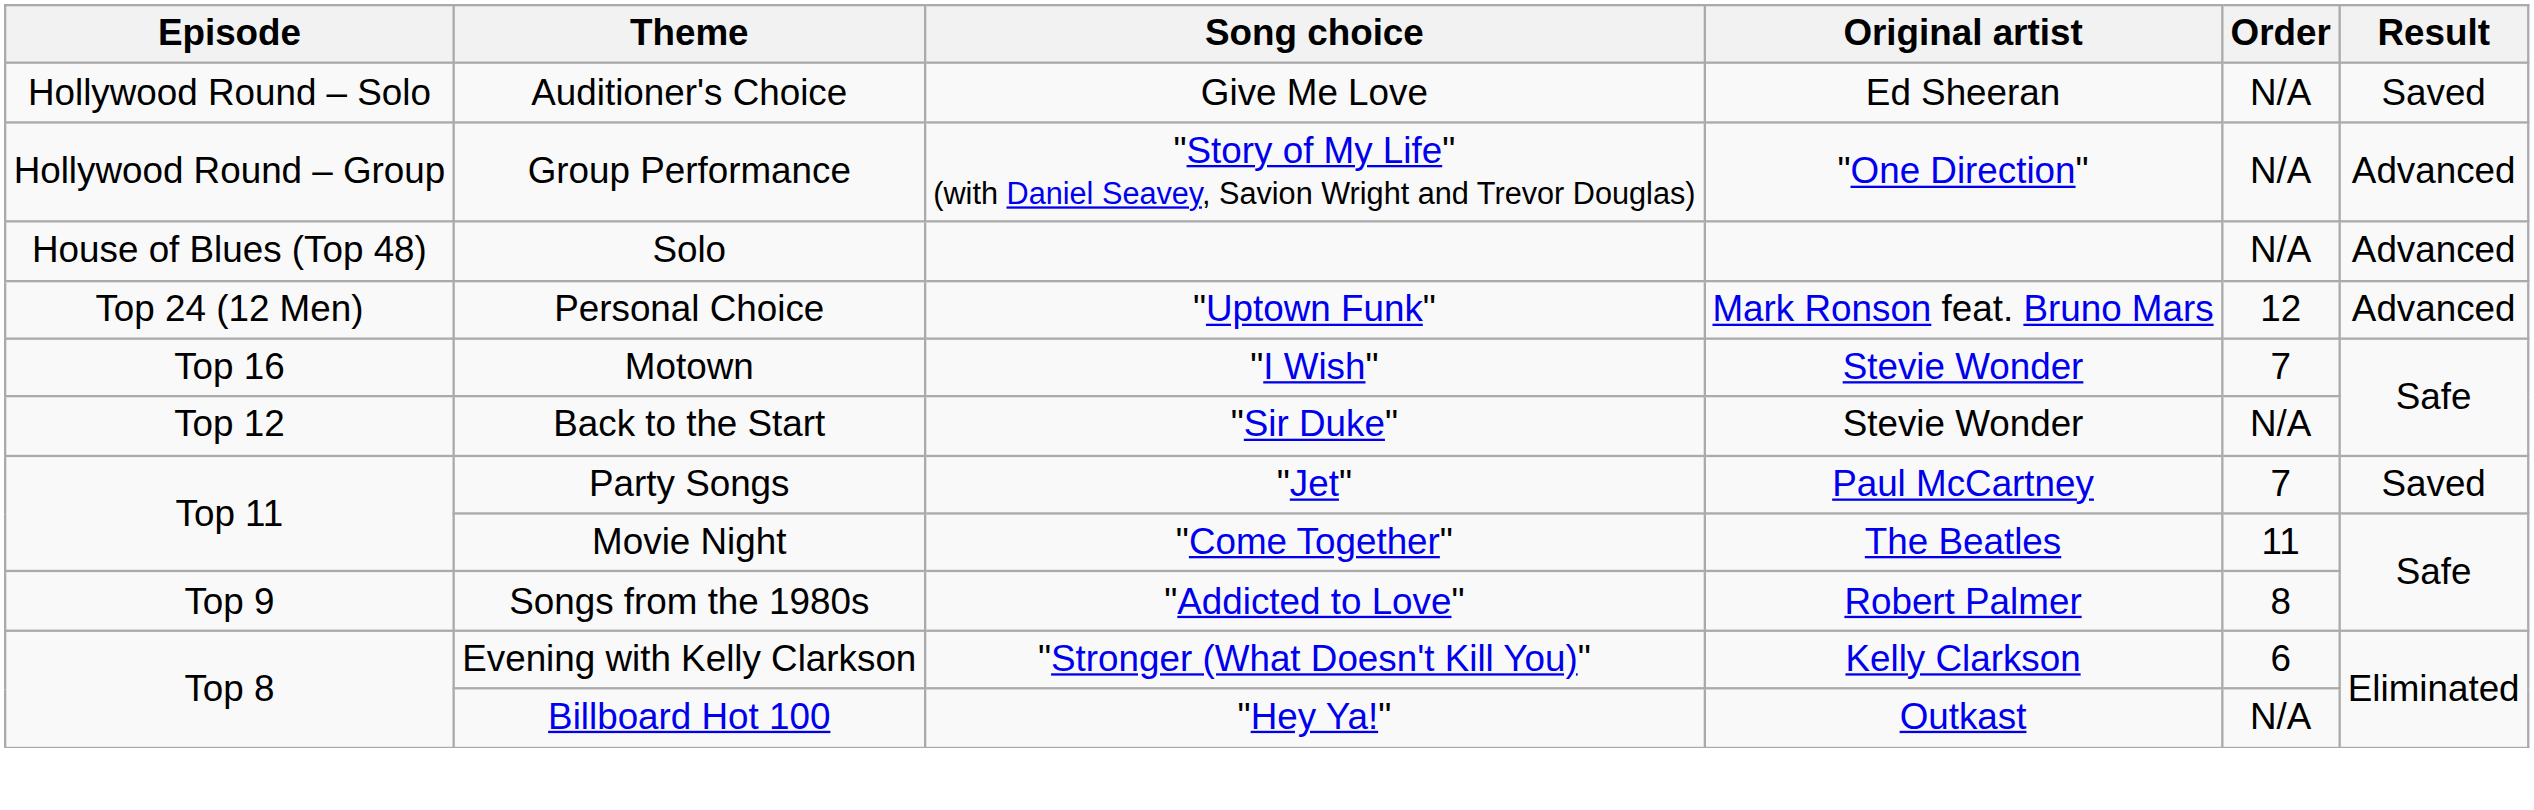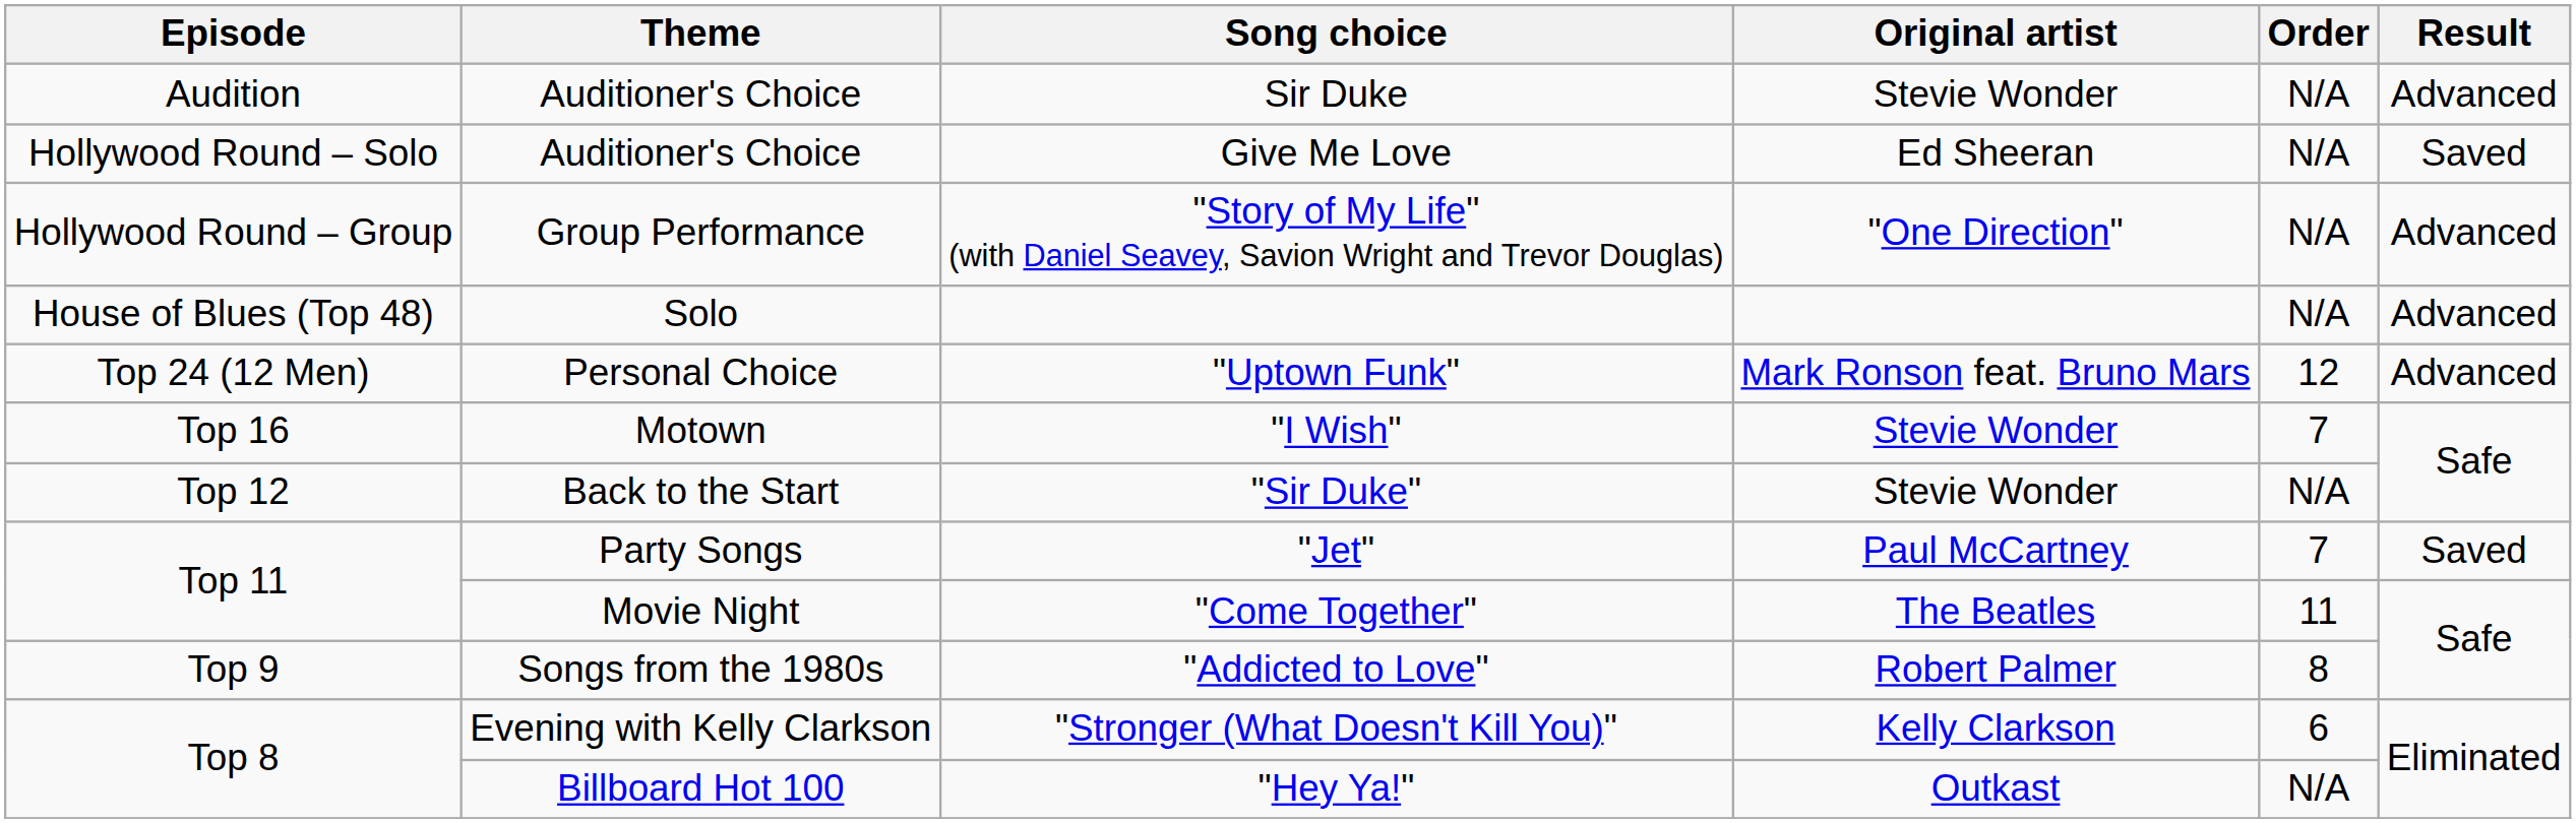+ row: Audition | Auditioner's Choice | Sir Duke | Stevie Wonder | N/A | Advanced
